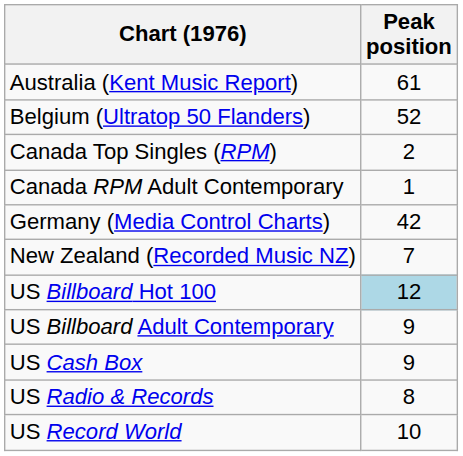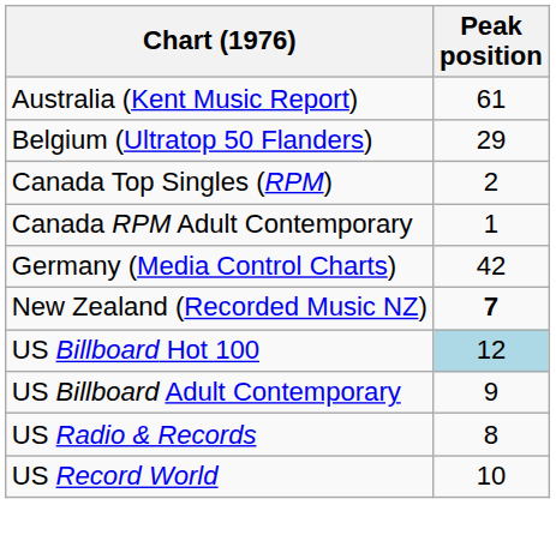Belgium (Ultratop 50 Flanders) | Peak position: 52 -> 29
New Zealand (Recorded Music NZ) | Peak position: normal -> bold
- row: US Cash Box | 9
